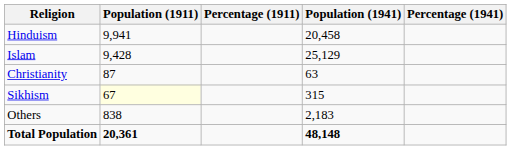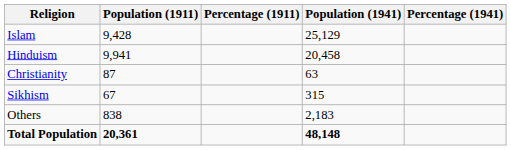rows swapped: Hinduism <-> Islam
Sikhism | Population (1911): lightyellow background -> no background
